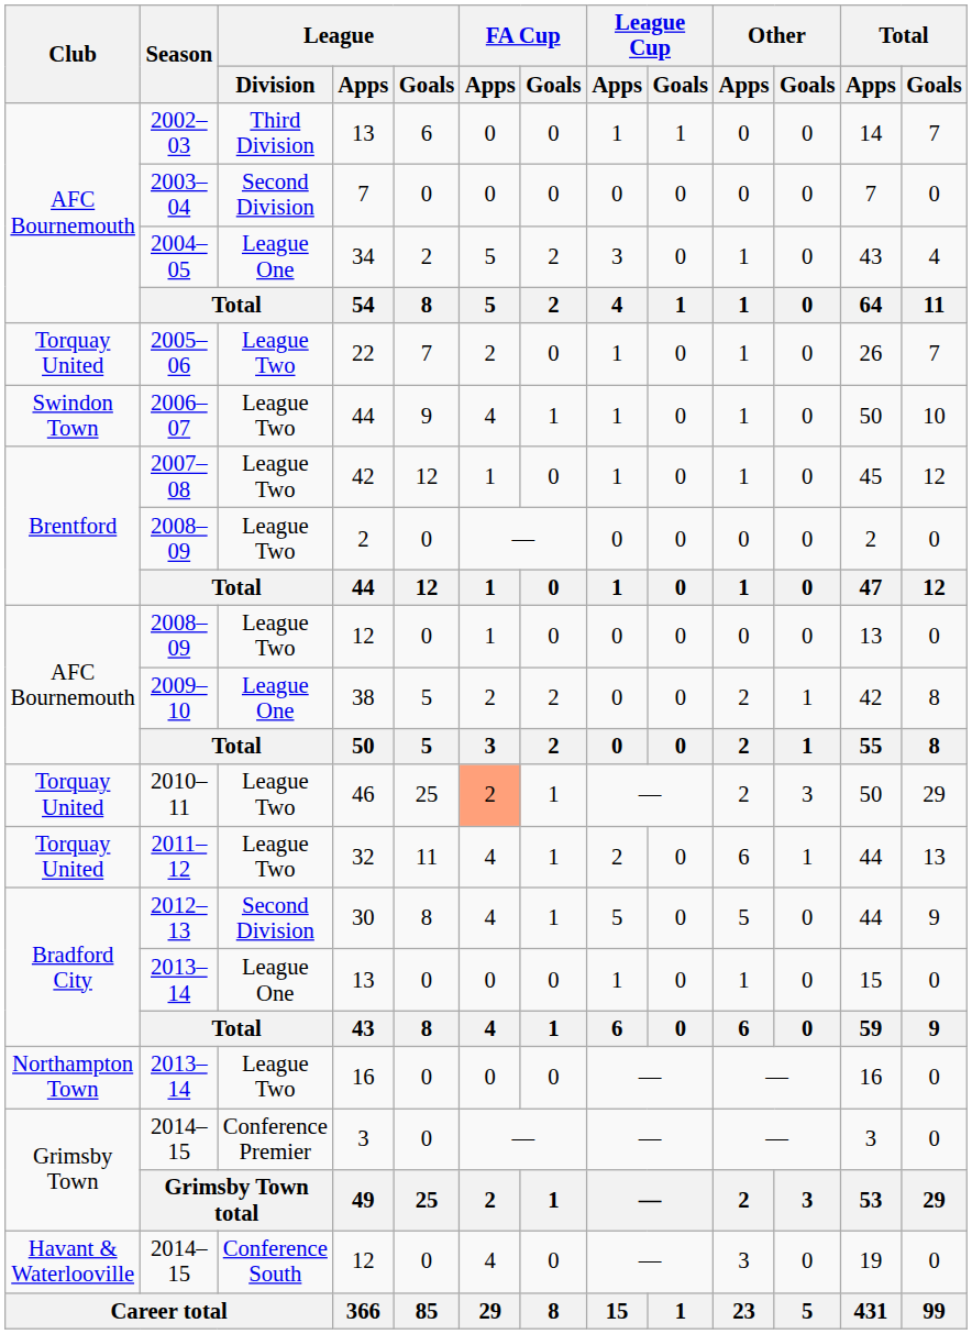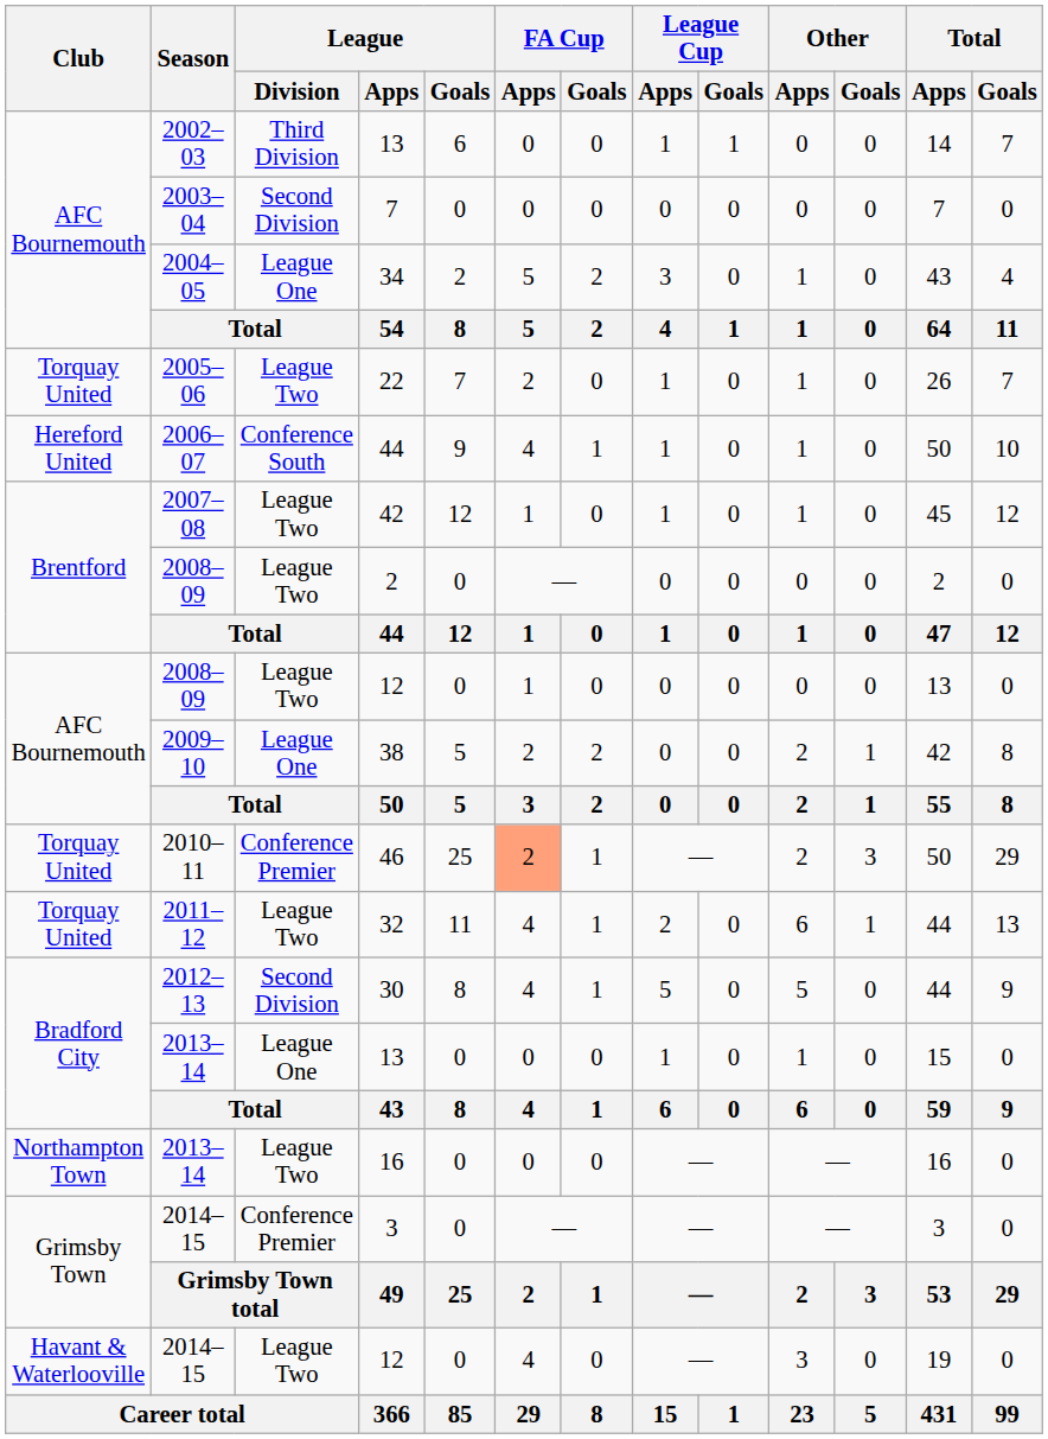2006–07 / 44 | Club: Swindon Town -> Hereford United
2006–07 / 44 | League / Division: League Two -> Conference South
46 | League / Division: League Two -> Conference Premier
2014–15 / 12 | League / Division: Conference South -> League Two
